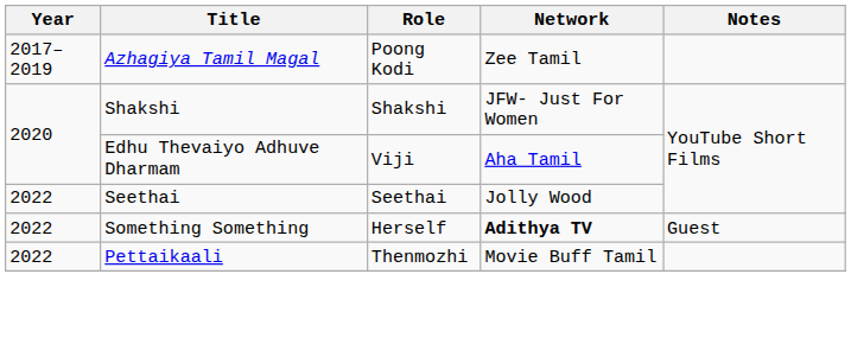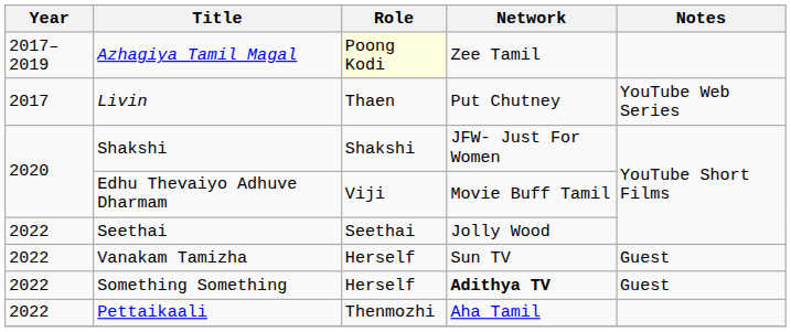Azhagiya Tamil Magal | Role: no background -> lightyellow background
+ row: 2017 | Livin | Thaen | Put Chutney | YouTube Web Series
Edhu Thevaiyo Adhuve Dharmam | Network: Aha Tamil -> Movie Buff Tamil
+ row: 2022 | Vanakam Tamizha | Herself | Sun TV | Guest
Pettaikaali | Network: Movie Buff Tamil -> Aha Tamil
